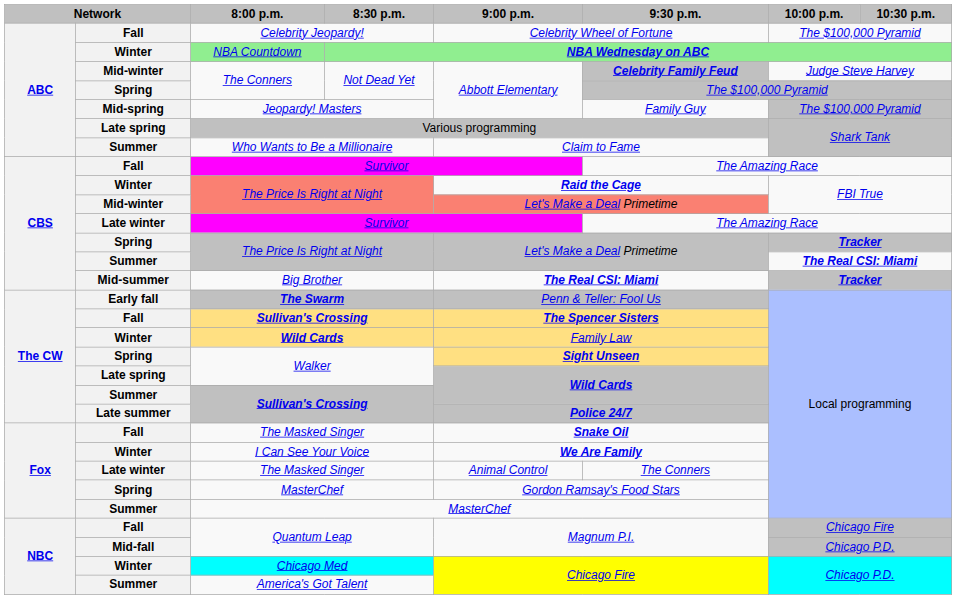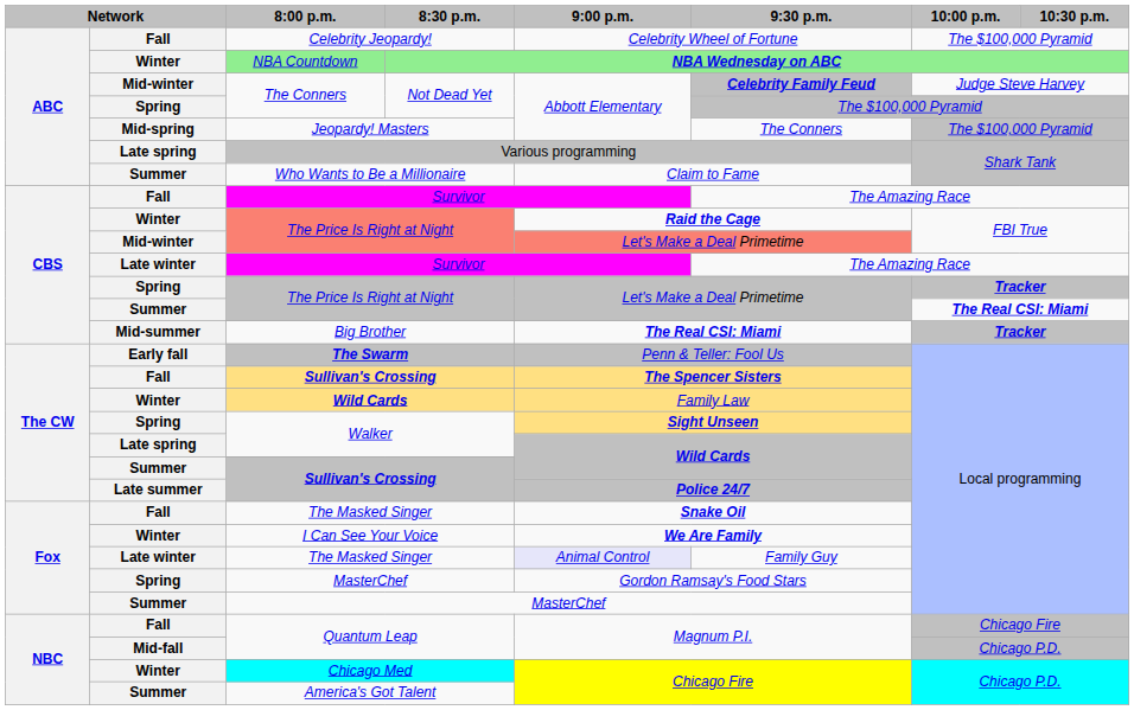Jeopardy! Masters | 9:30 p.m.: Family Guy -> The Conners
Late winter / The Masked Singer | 9:00 p.m.: no background -> lavender background
Late winter / The Masked Singer | 9:30 p.m.: The Conners -> Family Guy
